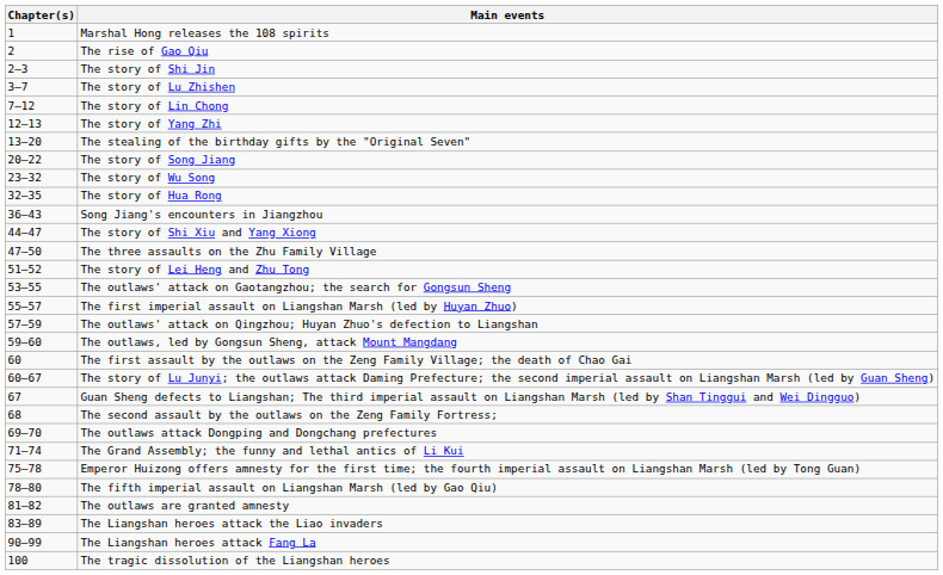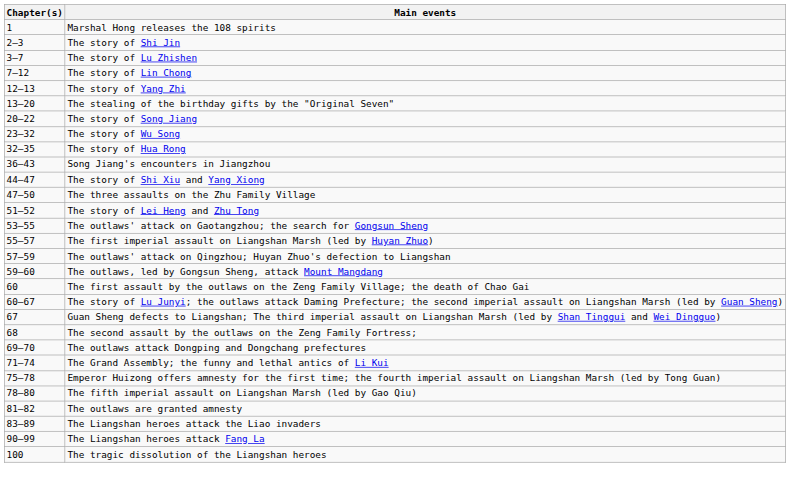- row: 2 | The rise of Gao Qiu
